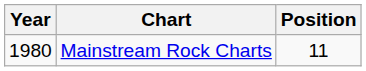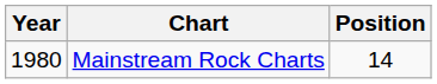Mainstream Rock Charts | Position: 11 -> 14
